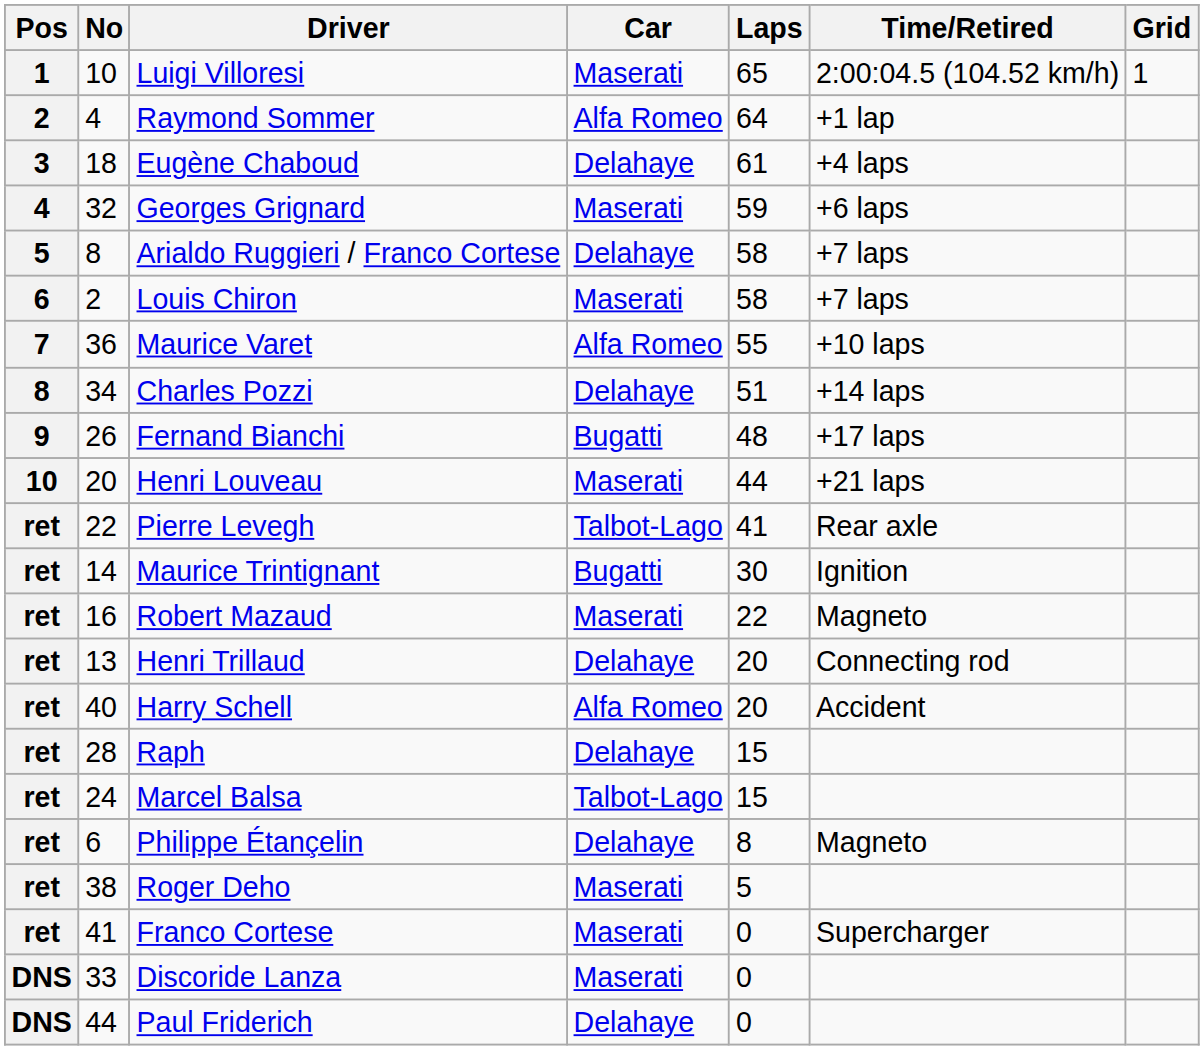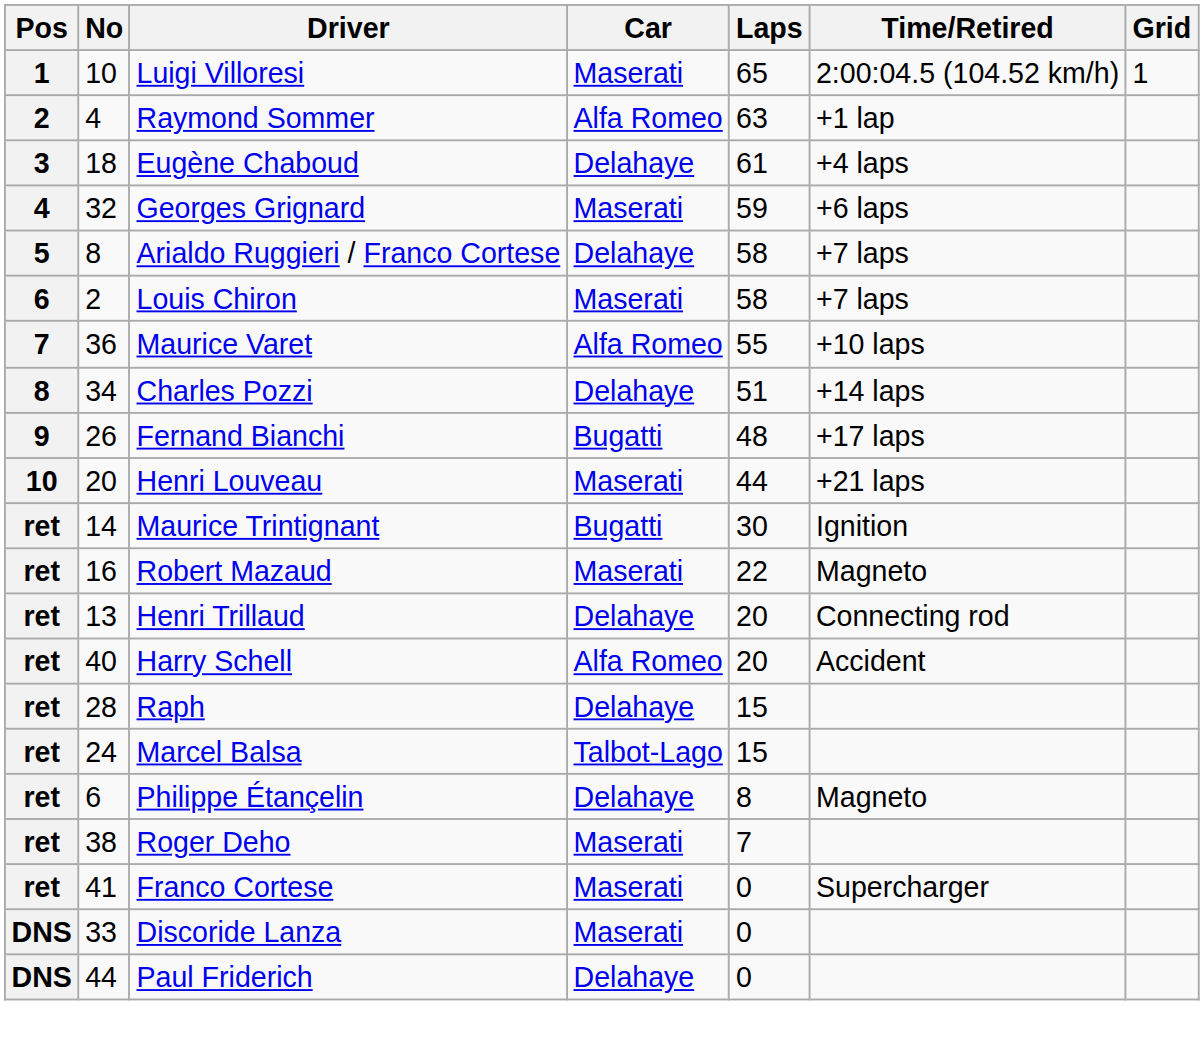Raymond Sommer | Laps: 64 -> 63
- row: ret | 22 | Pierre Levegh | Talbot-Lago | 41 | Rear axle
Roger Deho | Laps: 5 -> 7
